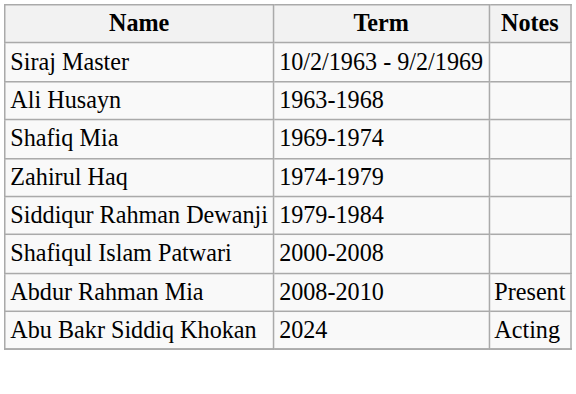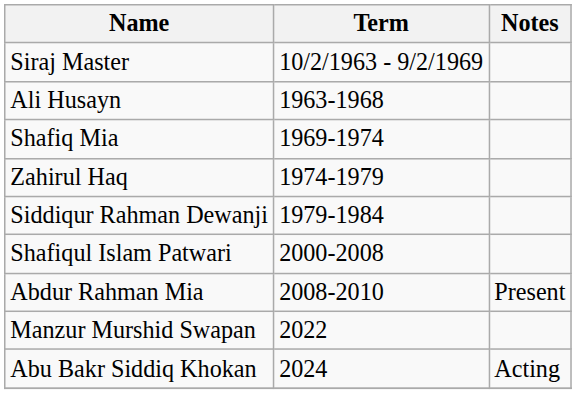+ row: Manzur Murshid Swapan | 2022
